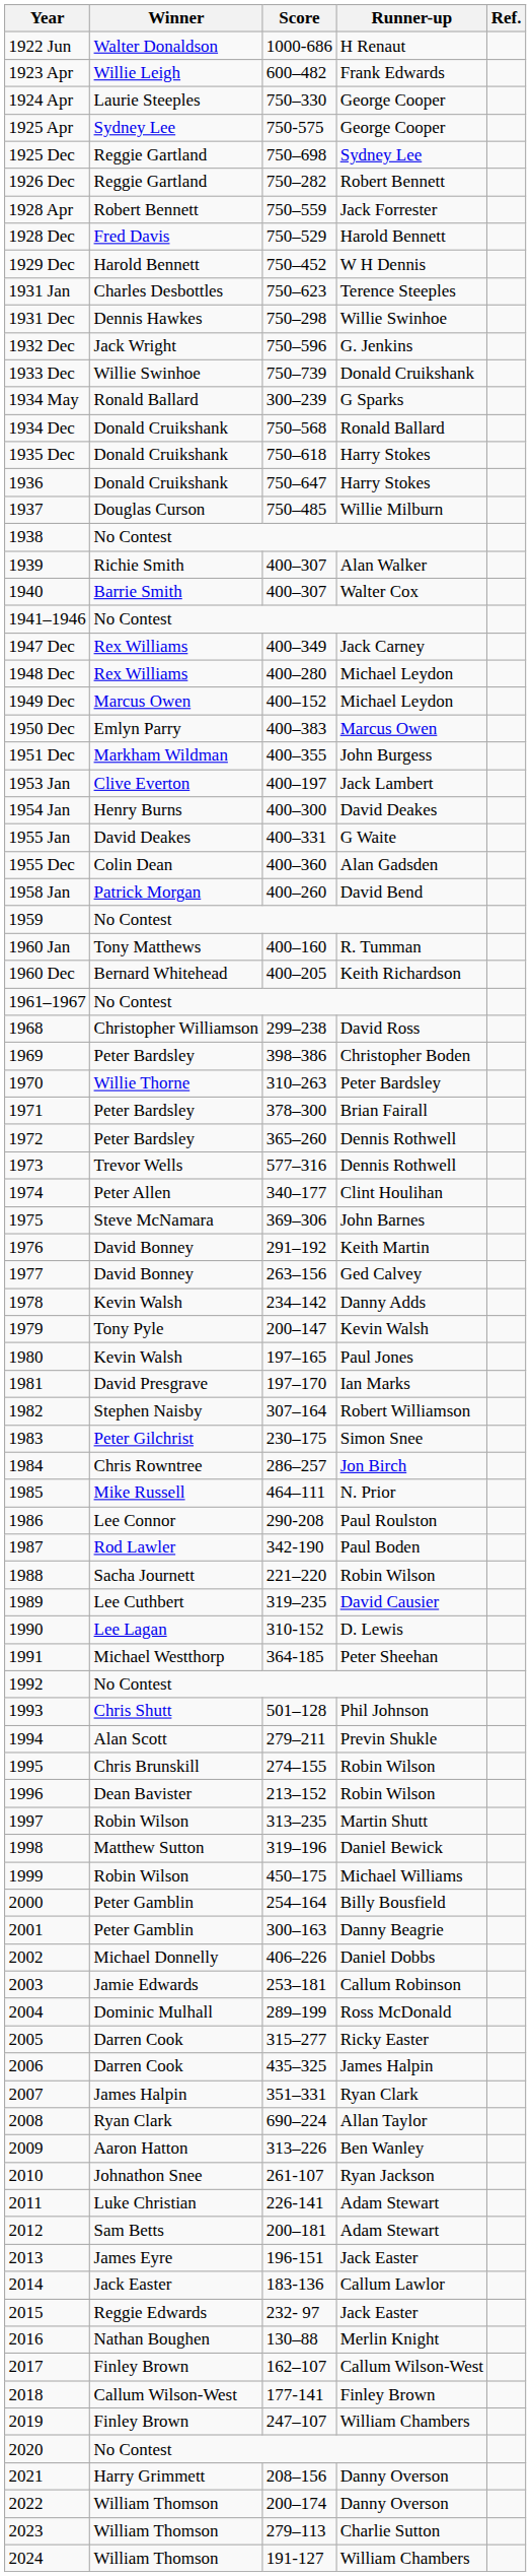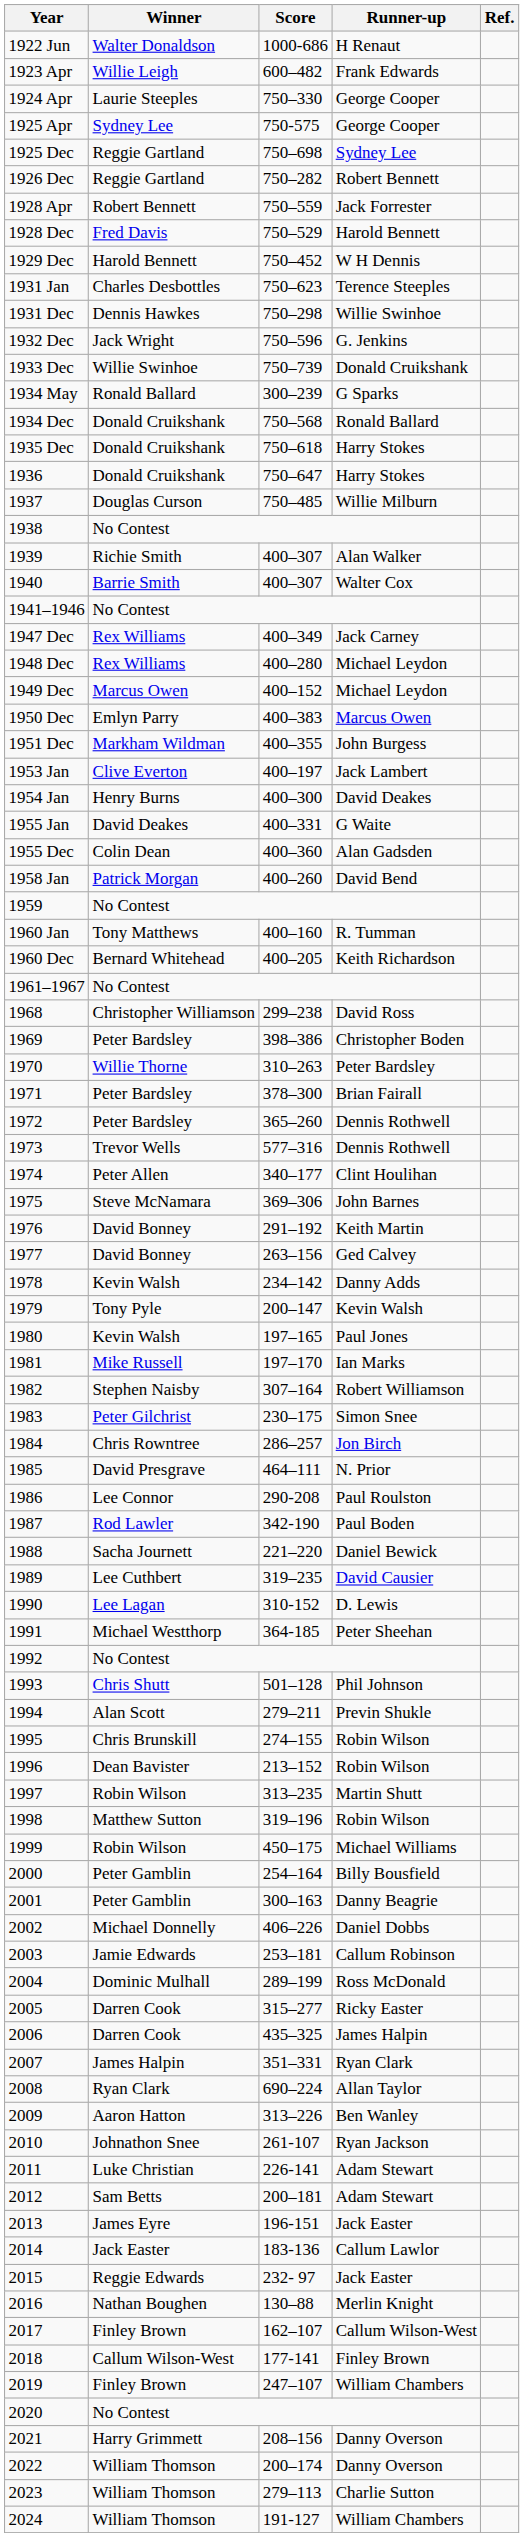1981 | Winner: David Presgrave -> Mike Russell
1985 | Winner: Mike Russell -> David Presgrave
1988 | Runner-up: Robin Wilson -> Daniel Bewick
1998 | Runner-up: Daniel Bewick -> Robin Wilson
